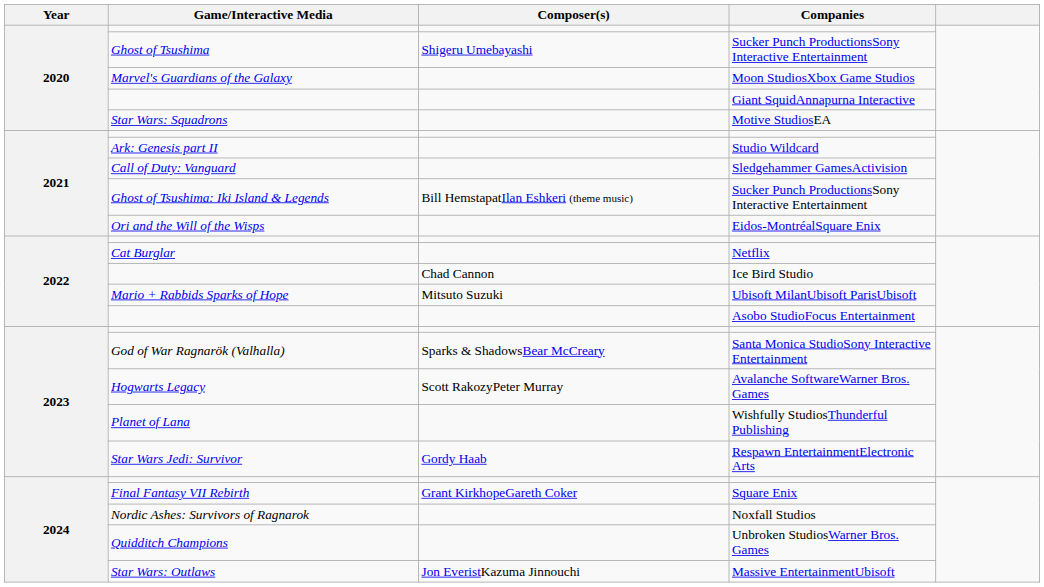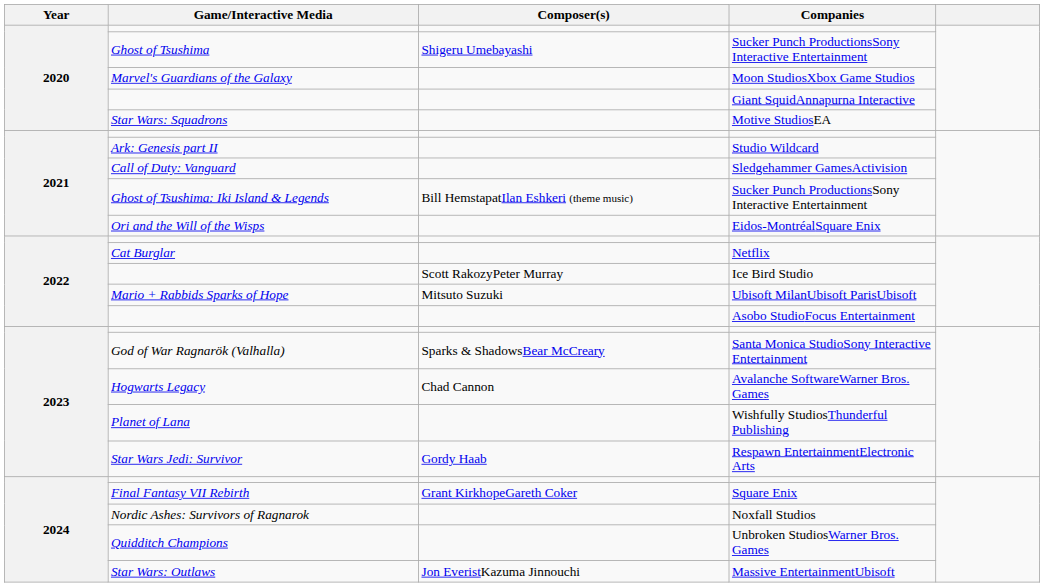Ice Bird Studio | Composer(s): Chad Cannon -> Scott RakozyPeter Murray
Avalanche SoftwareWarner Bros. Games | Composer(s): Scott RakozyPeter Murray -> Chad Cannon
